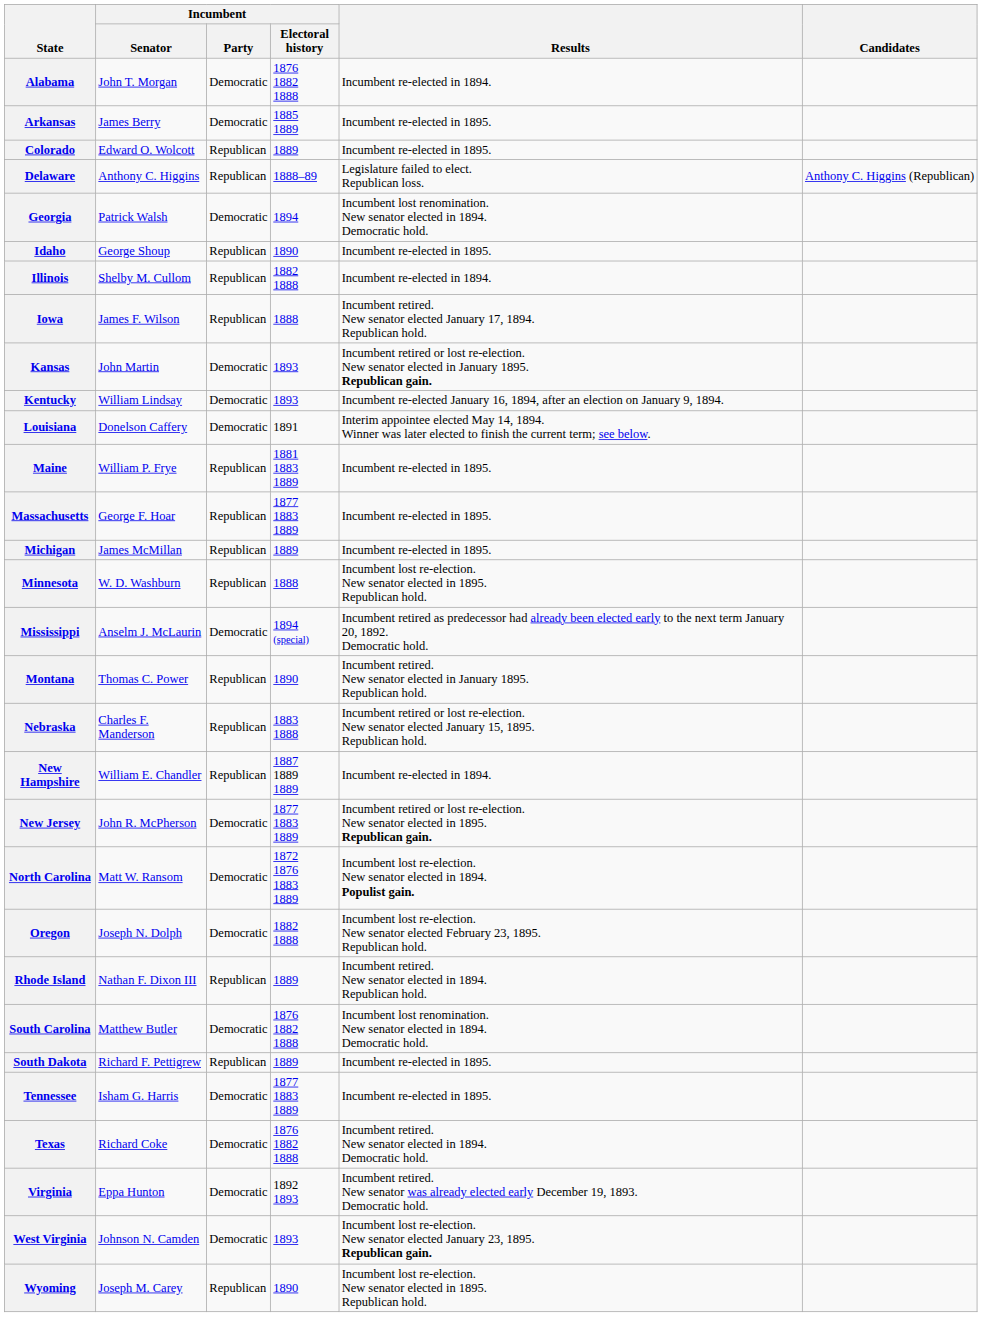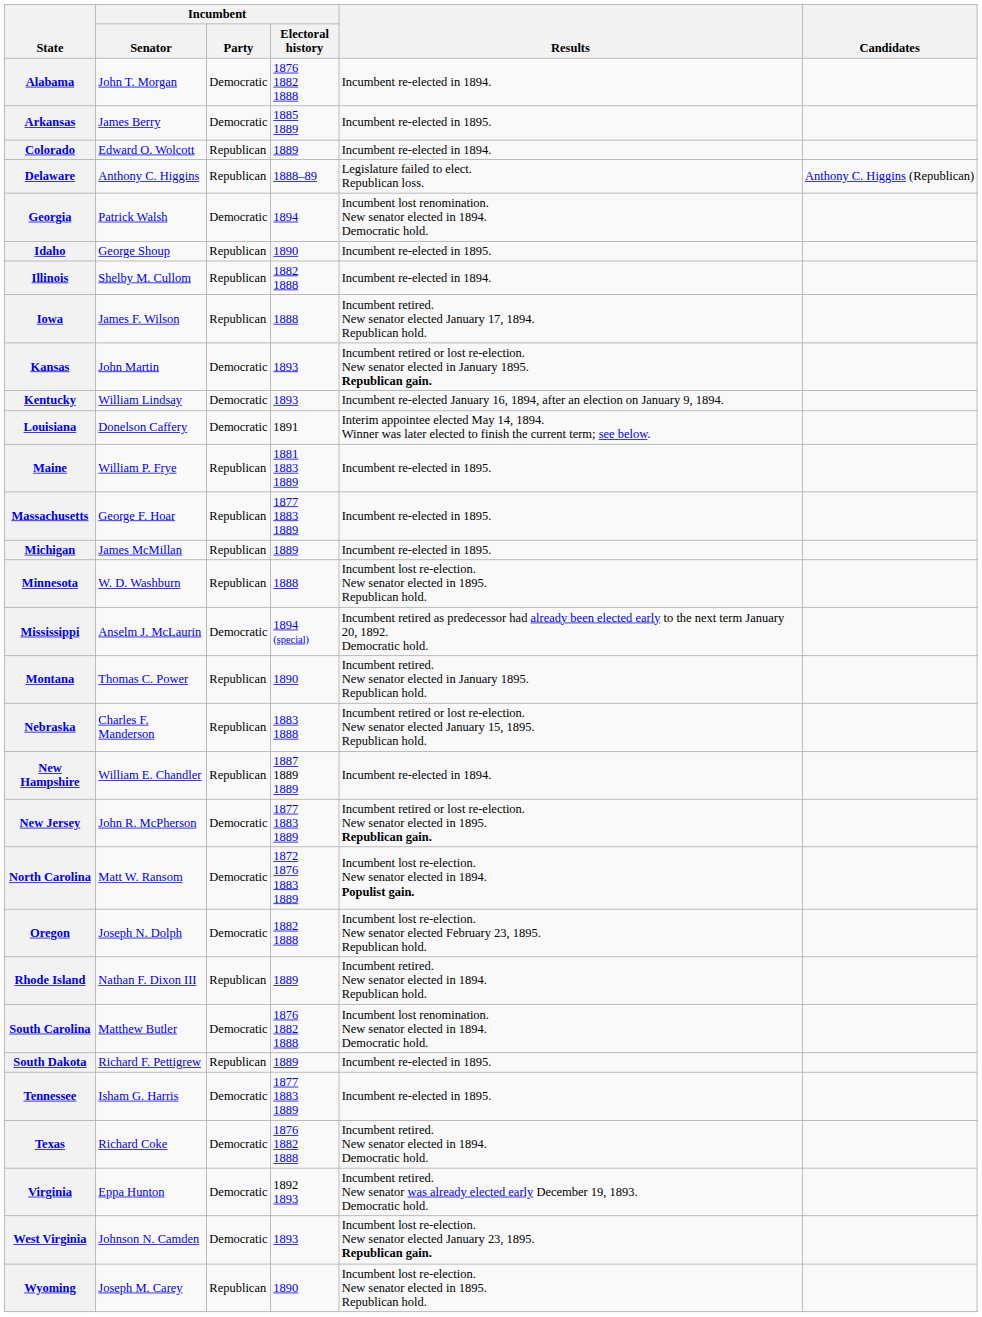Colorado | Results: Incumbent re-elected in 1895. -> Incumbent re-elected in 1894.
